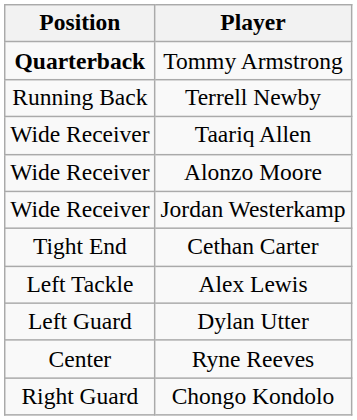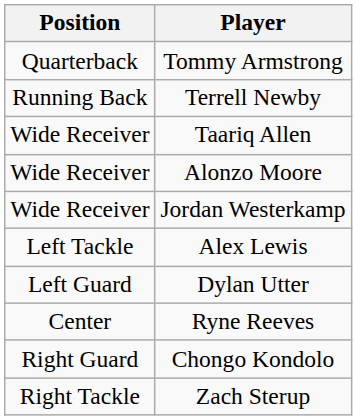Tommy Armstrong | Position: bold -> normal
- row: Tight End | Cethan Carter
+ row: Right Tackle | Zach Sterup
